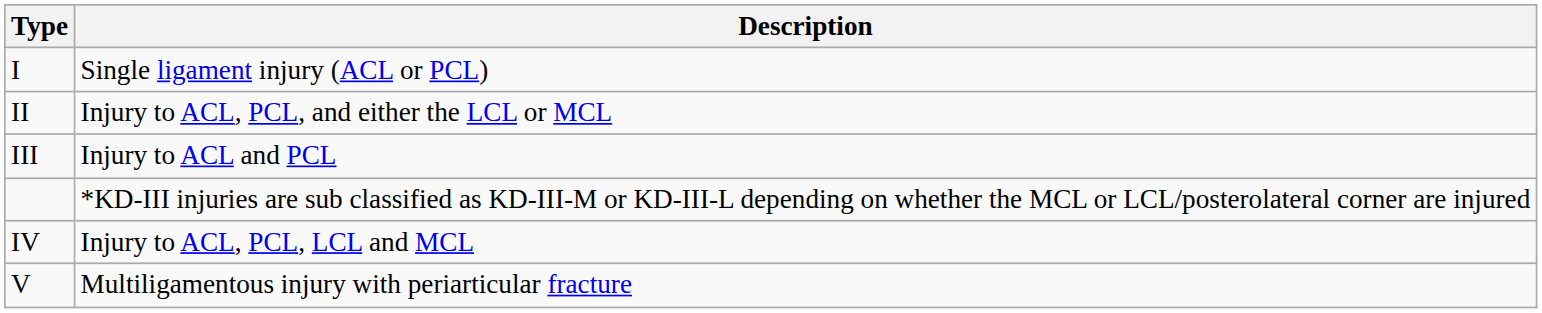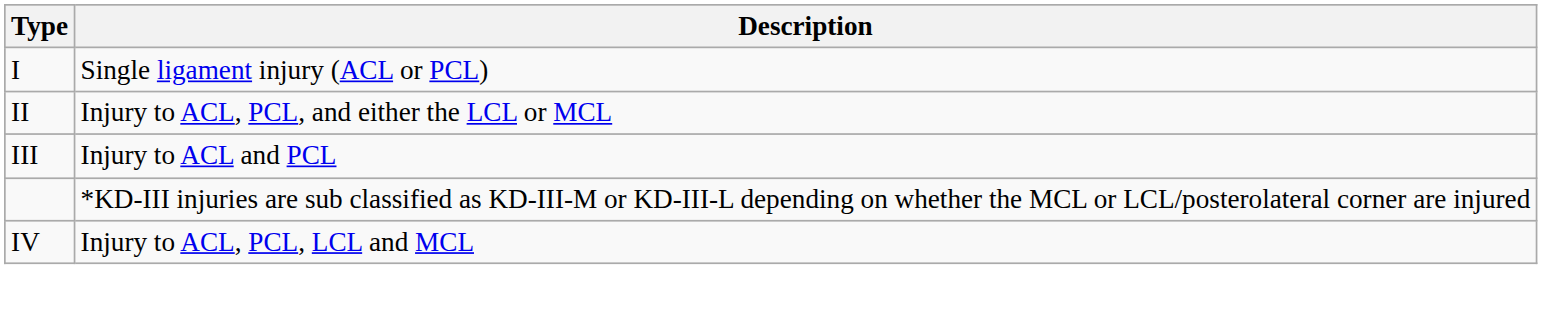- row: V | Multiligamentous injury with periarticular fracture
